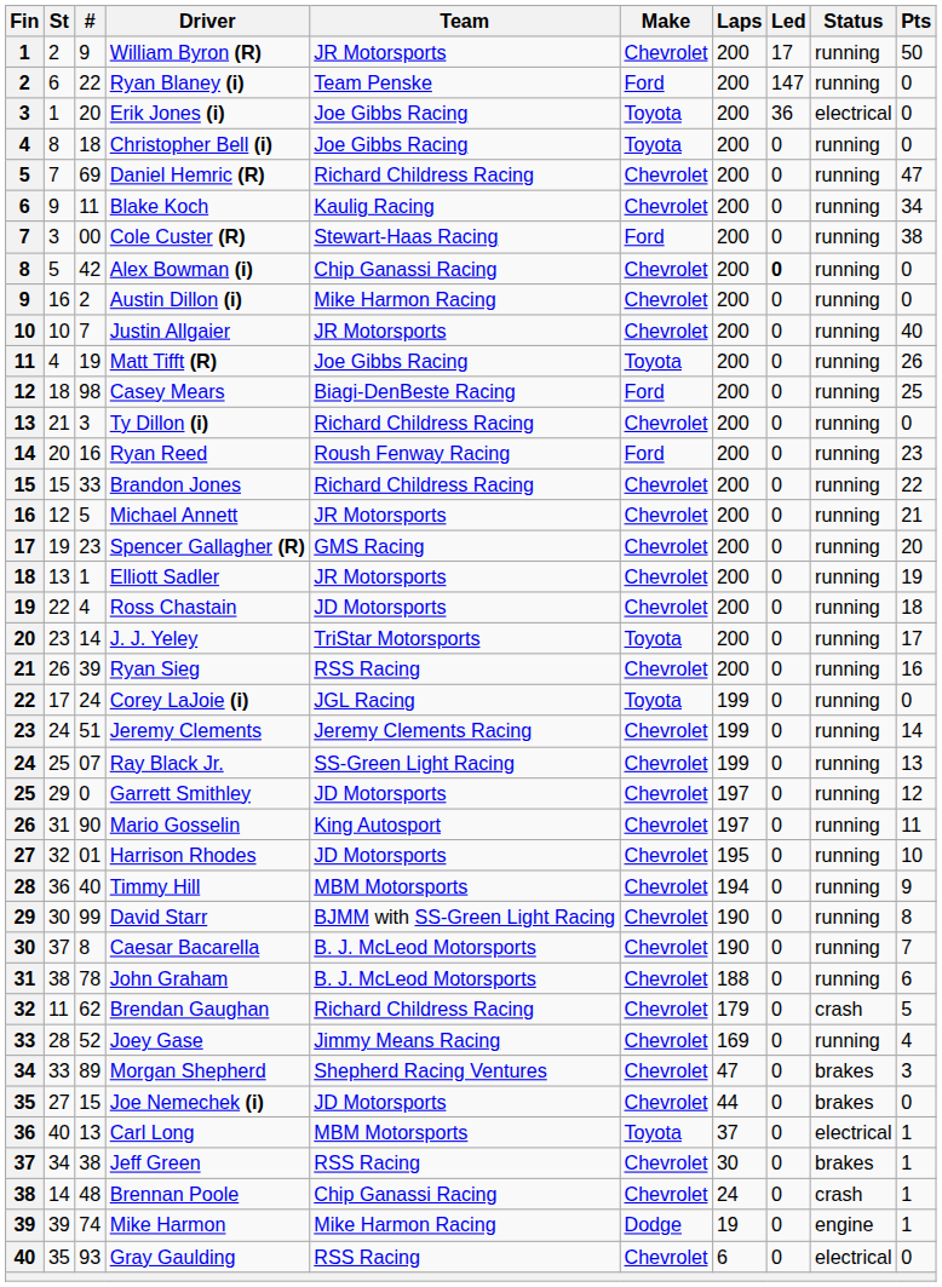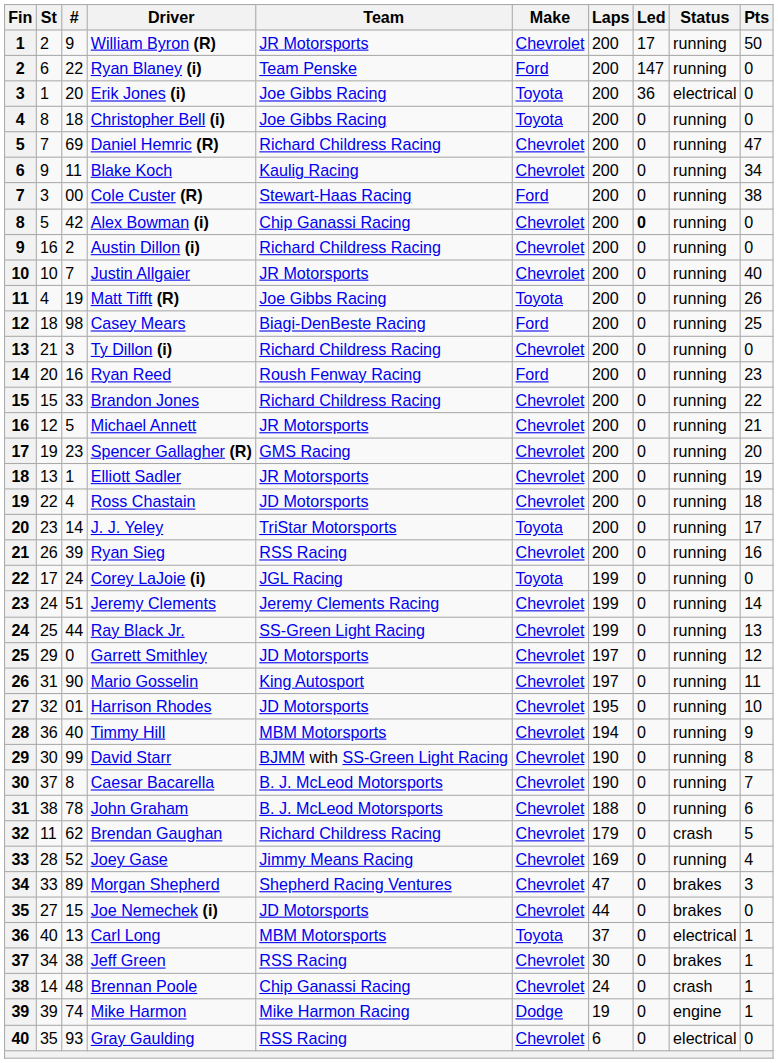Austin Dillon (i) | Team: Mike Harmon Racing -> Richard Childress Racing
Ray Black Jr. | #: 07 -> 44
